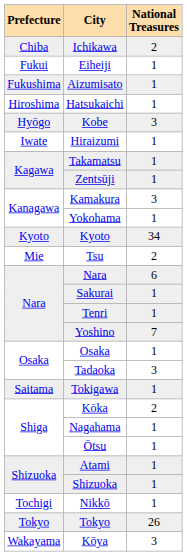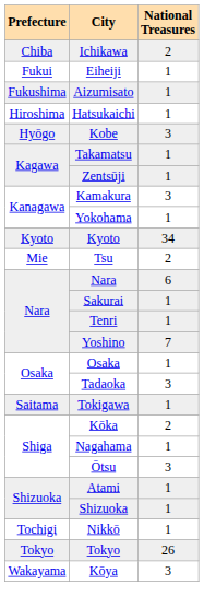- row: Iwate | Hiraizumi | 1
Ōtsu | National Treasures: 1 -> 3
